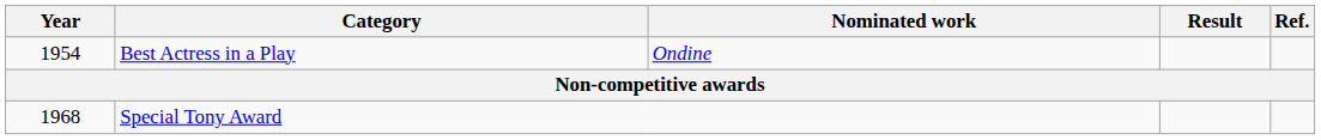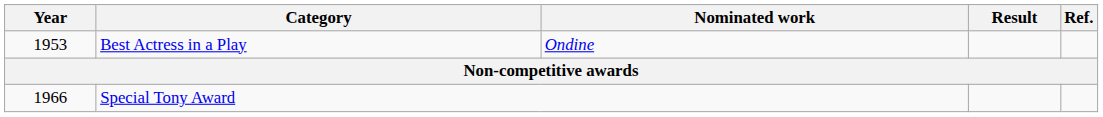Best Actress in a Play | Year: 1954 -> 1953
Special Tony Award | Year: 1968 -> 1966
